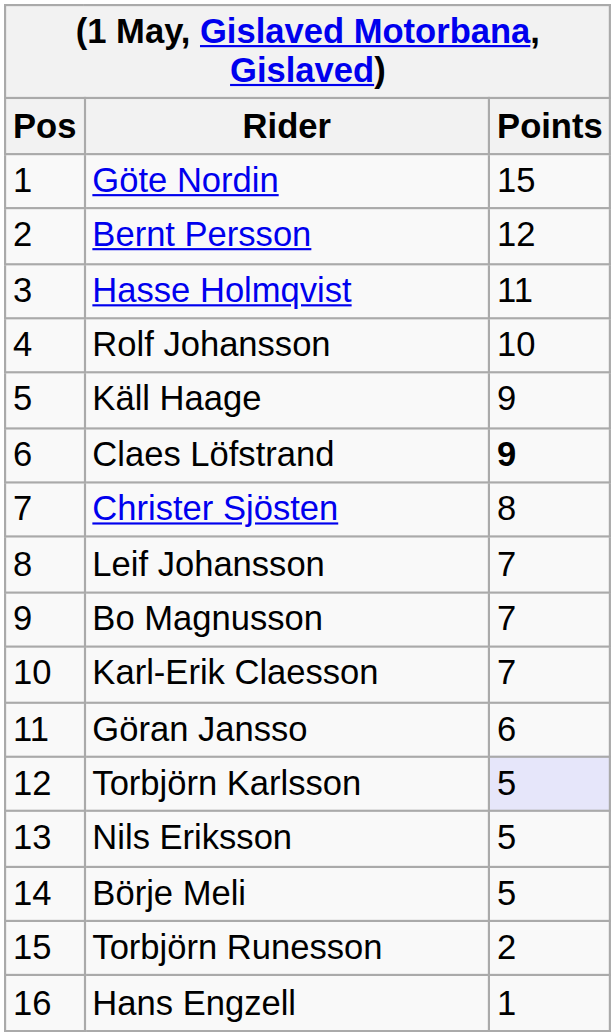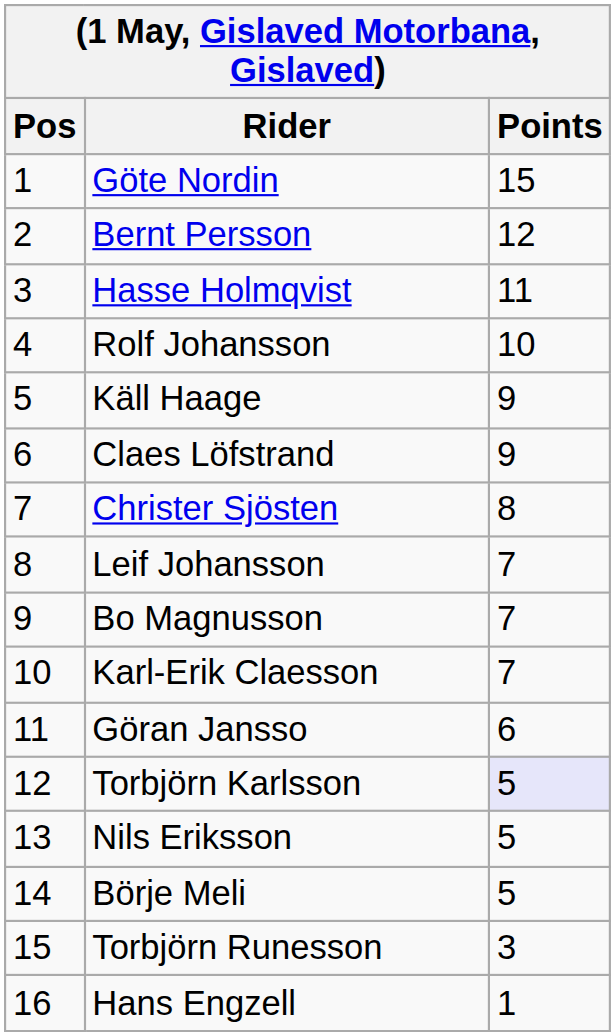Claes Löfstrand | Points: bold -> normal
Torbjörn Runesson | Points: 2 -> 3
